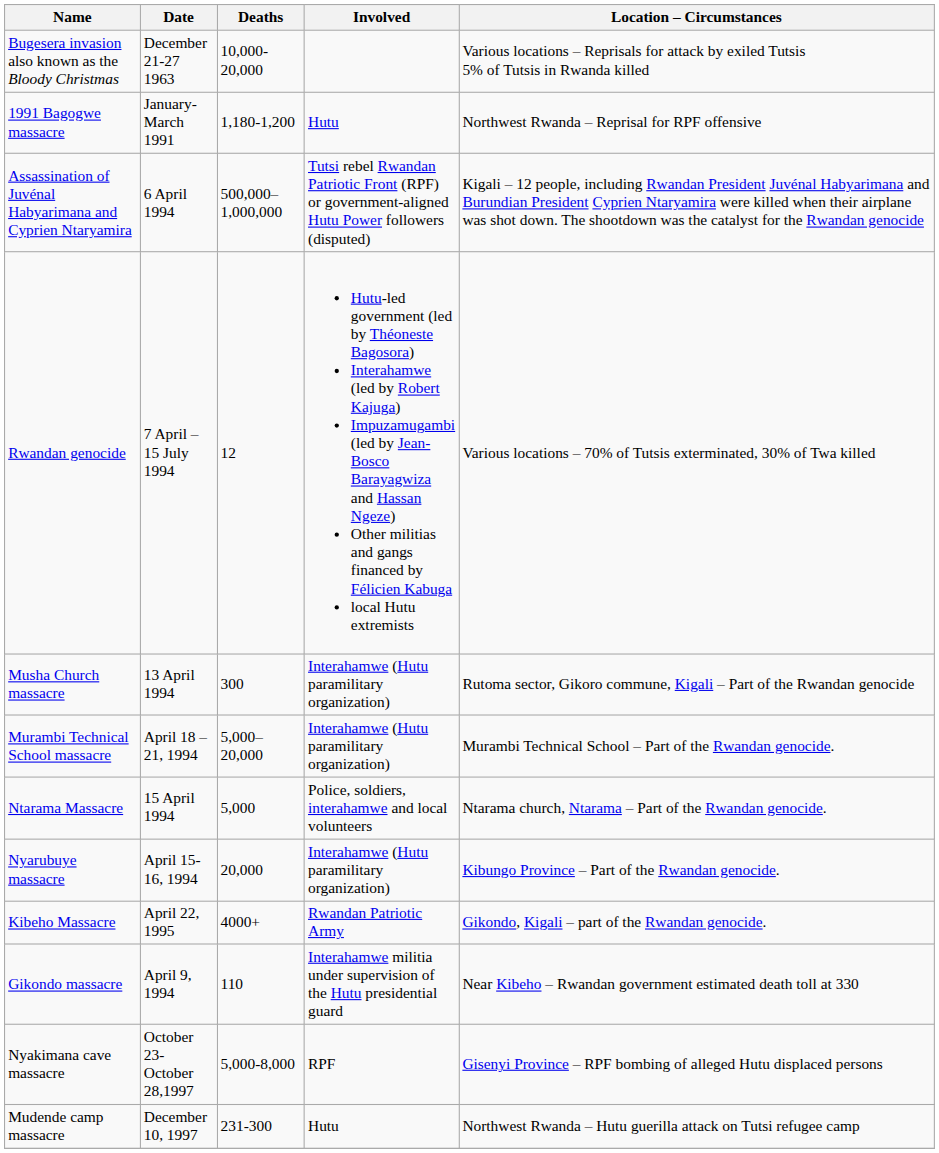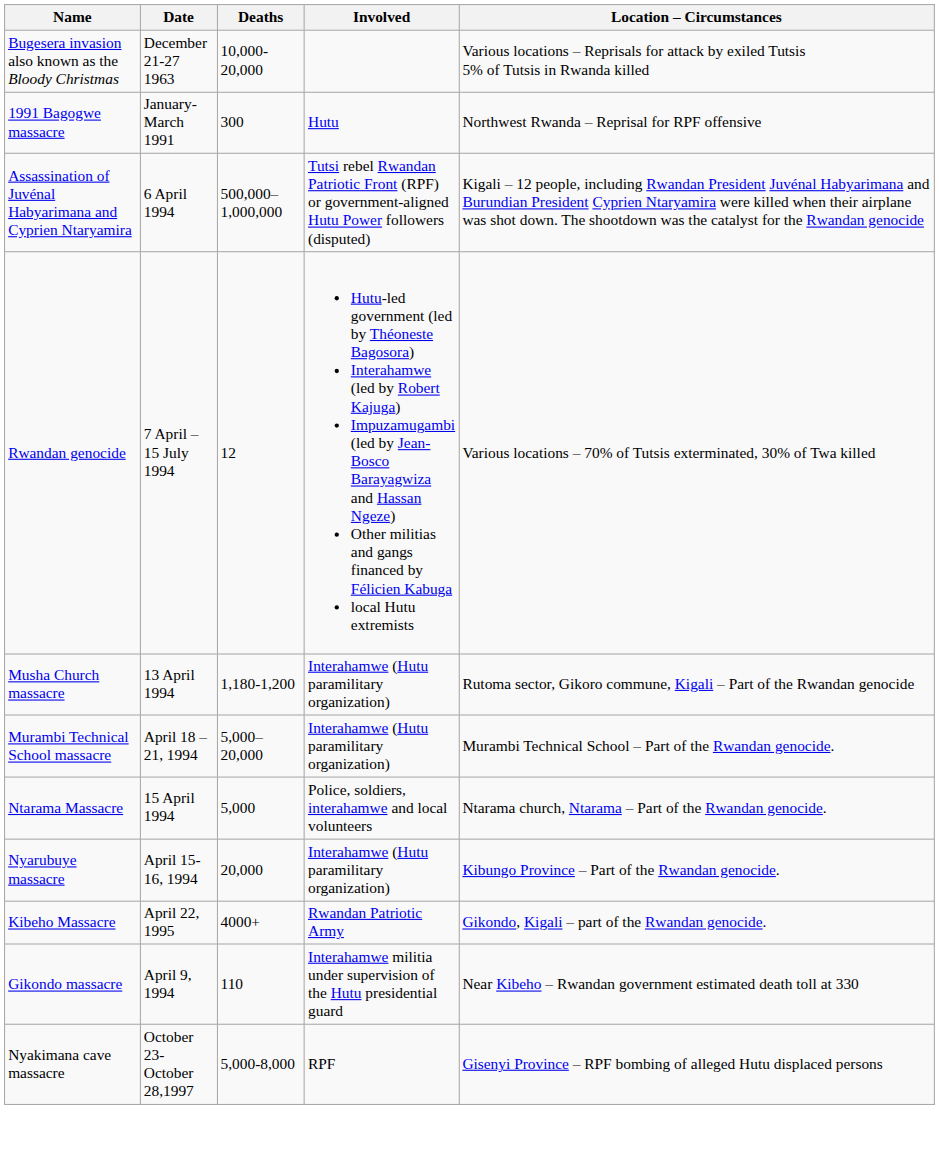1991 Bagogwe massacre | Deaths: 1,180-1,200 -> 300
Musha Church massacre | Deaths: 300 -> 1,180-1,200
- row: Mudende camp massacre | December 10, 1997 | 231-300 | Hutu | Northwest Rwanda – Hutu guerilla attack on Tutsi refugee camp
